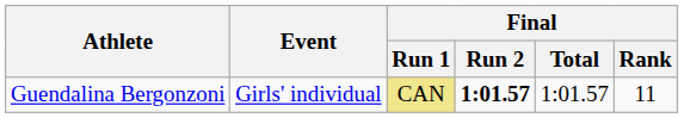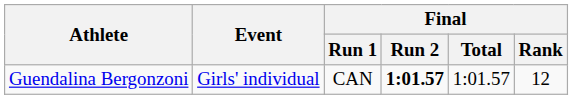Guendalina Bergonzoni | Final / Run 1: khaki background -> no background
Guendalina Bergonzoni | Final / Rank: 11 -> 12
